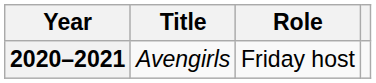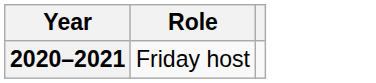- column: Title | Avengirls
